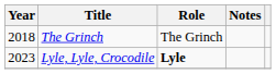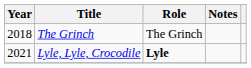Lyle, Lyle, Crocodile | Year: 2023 -> 2021
